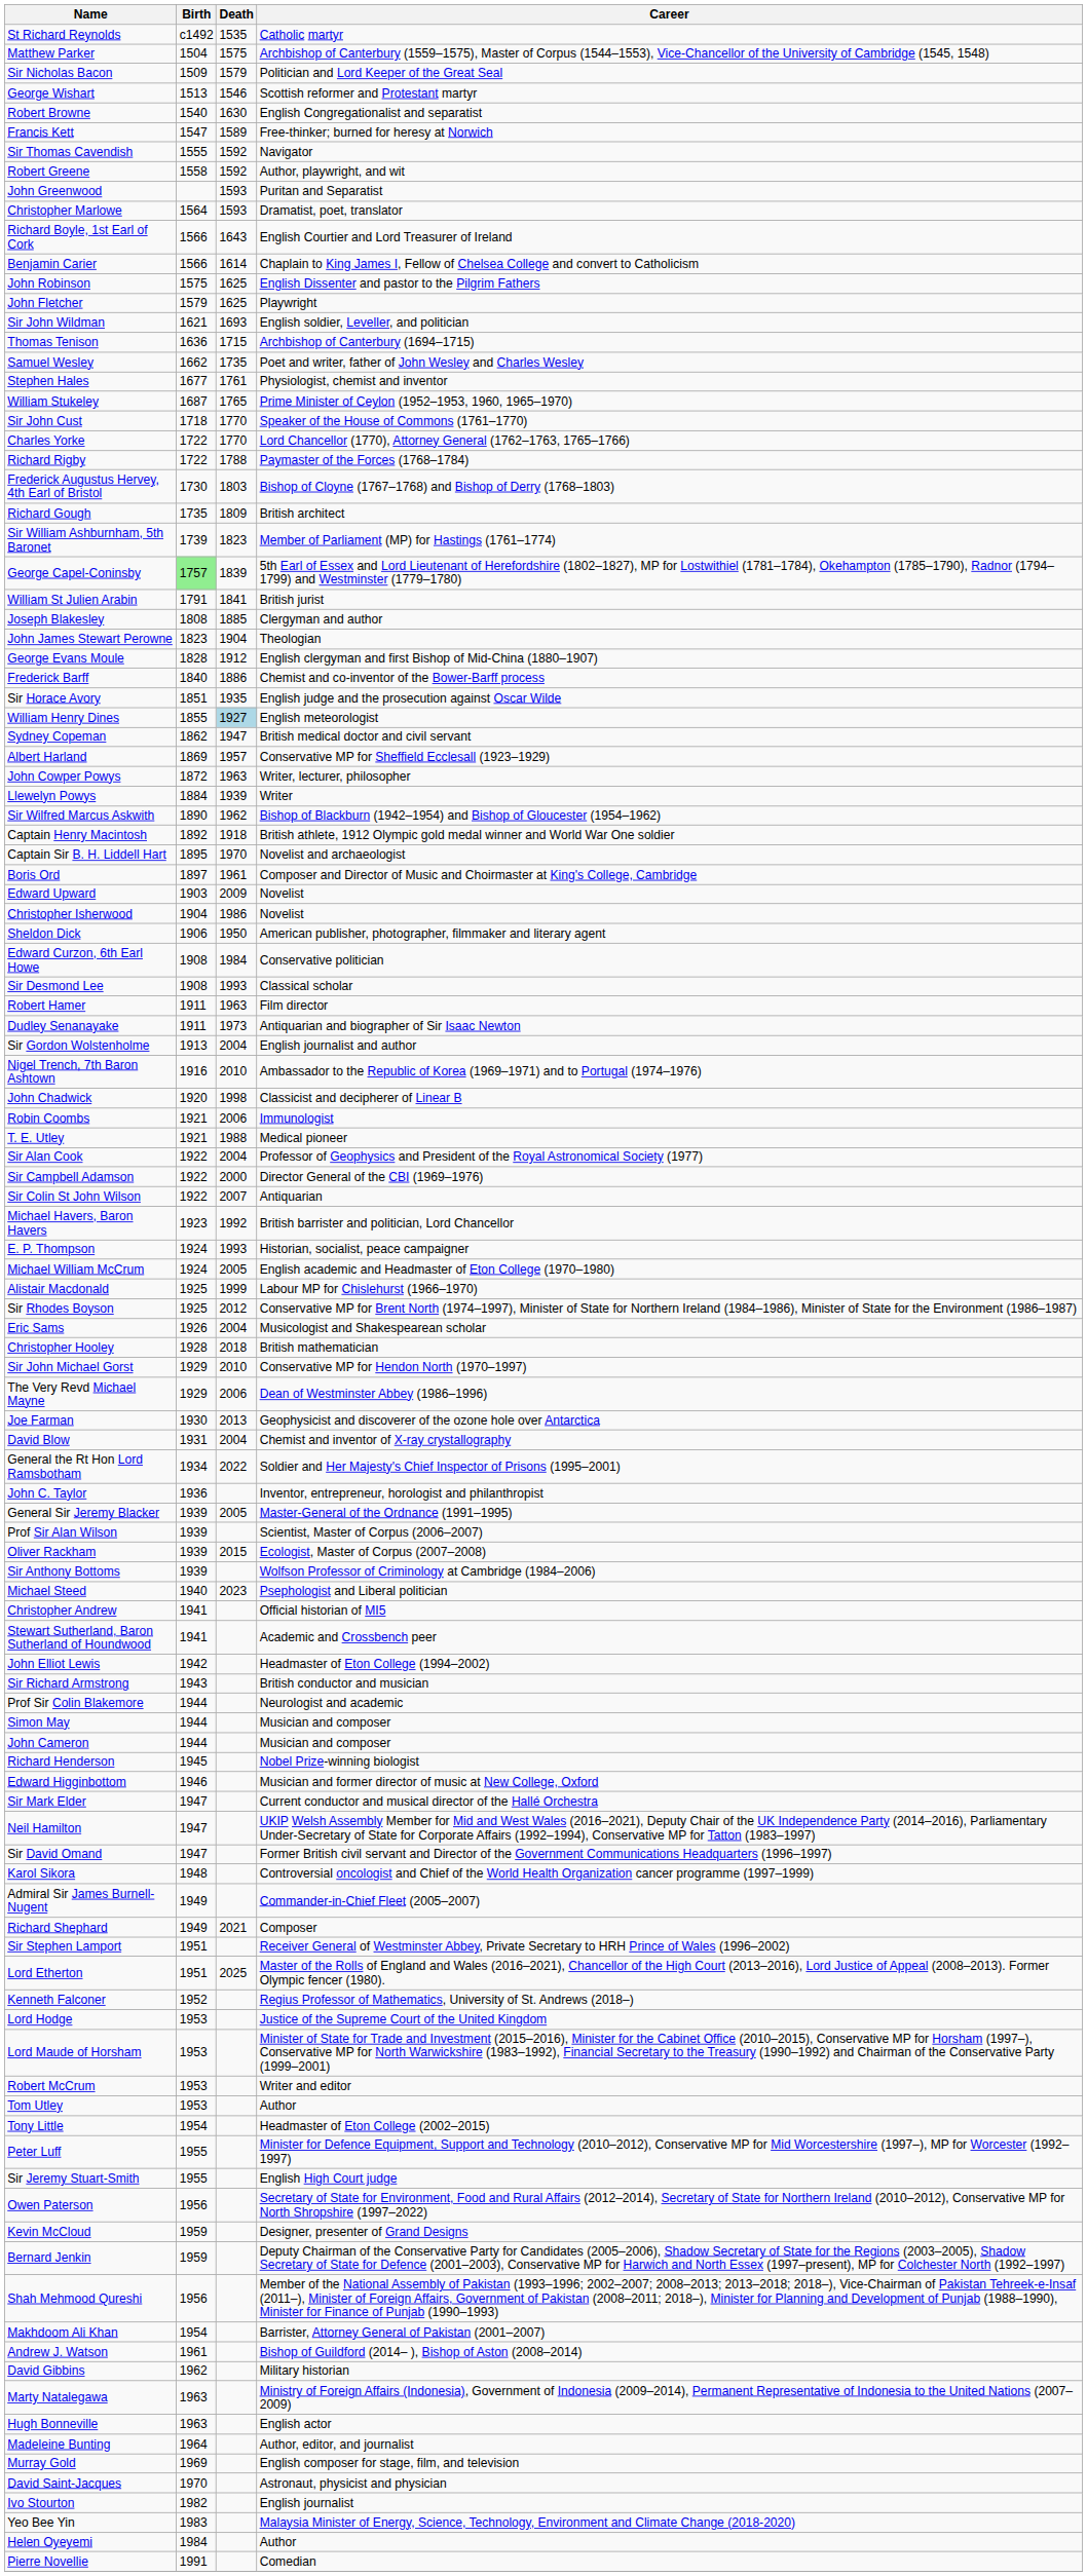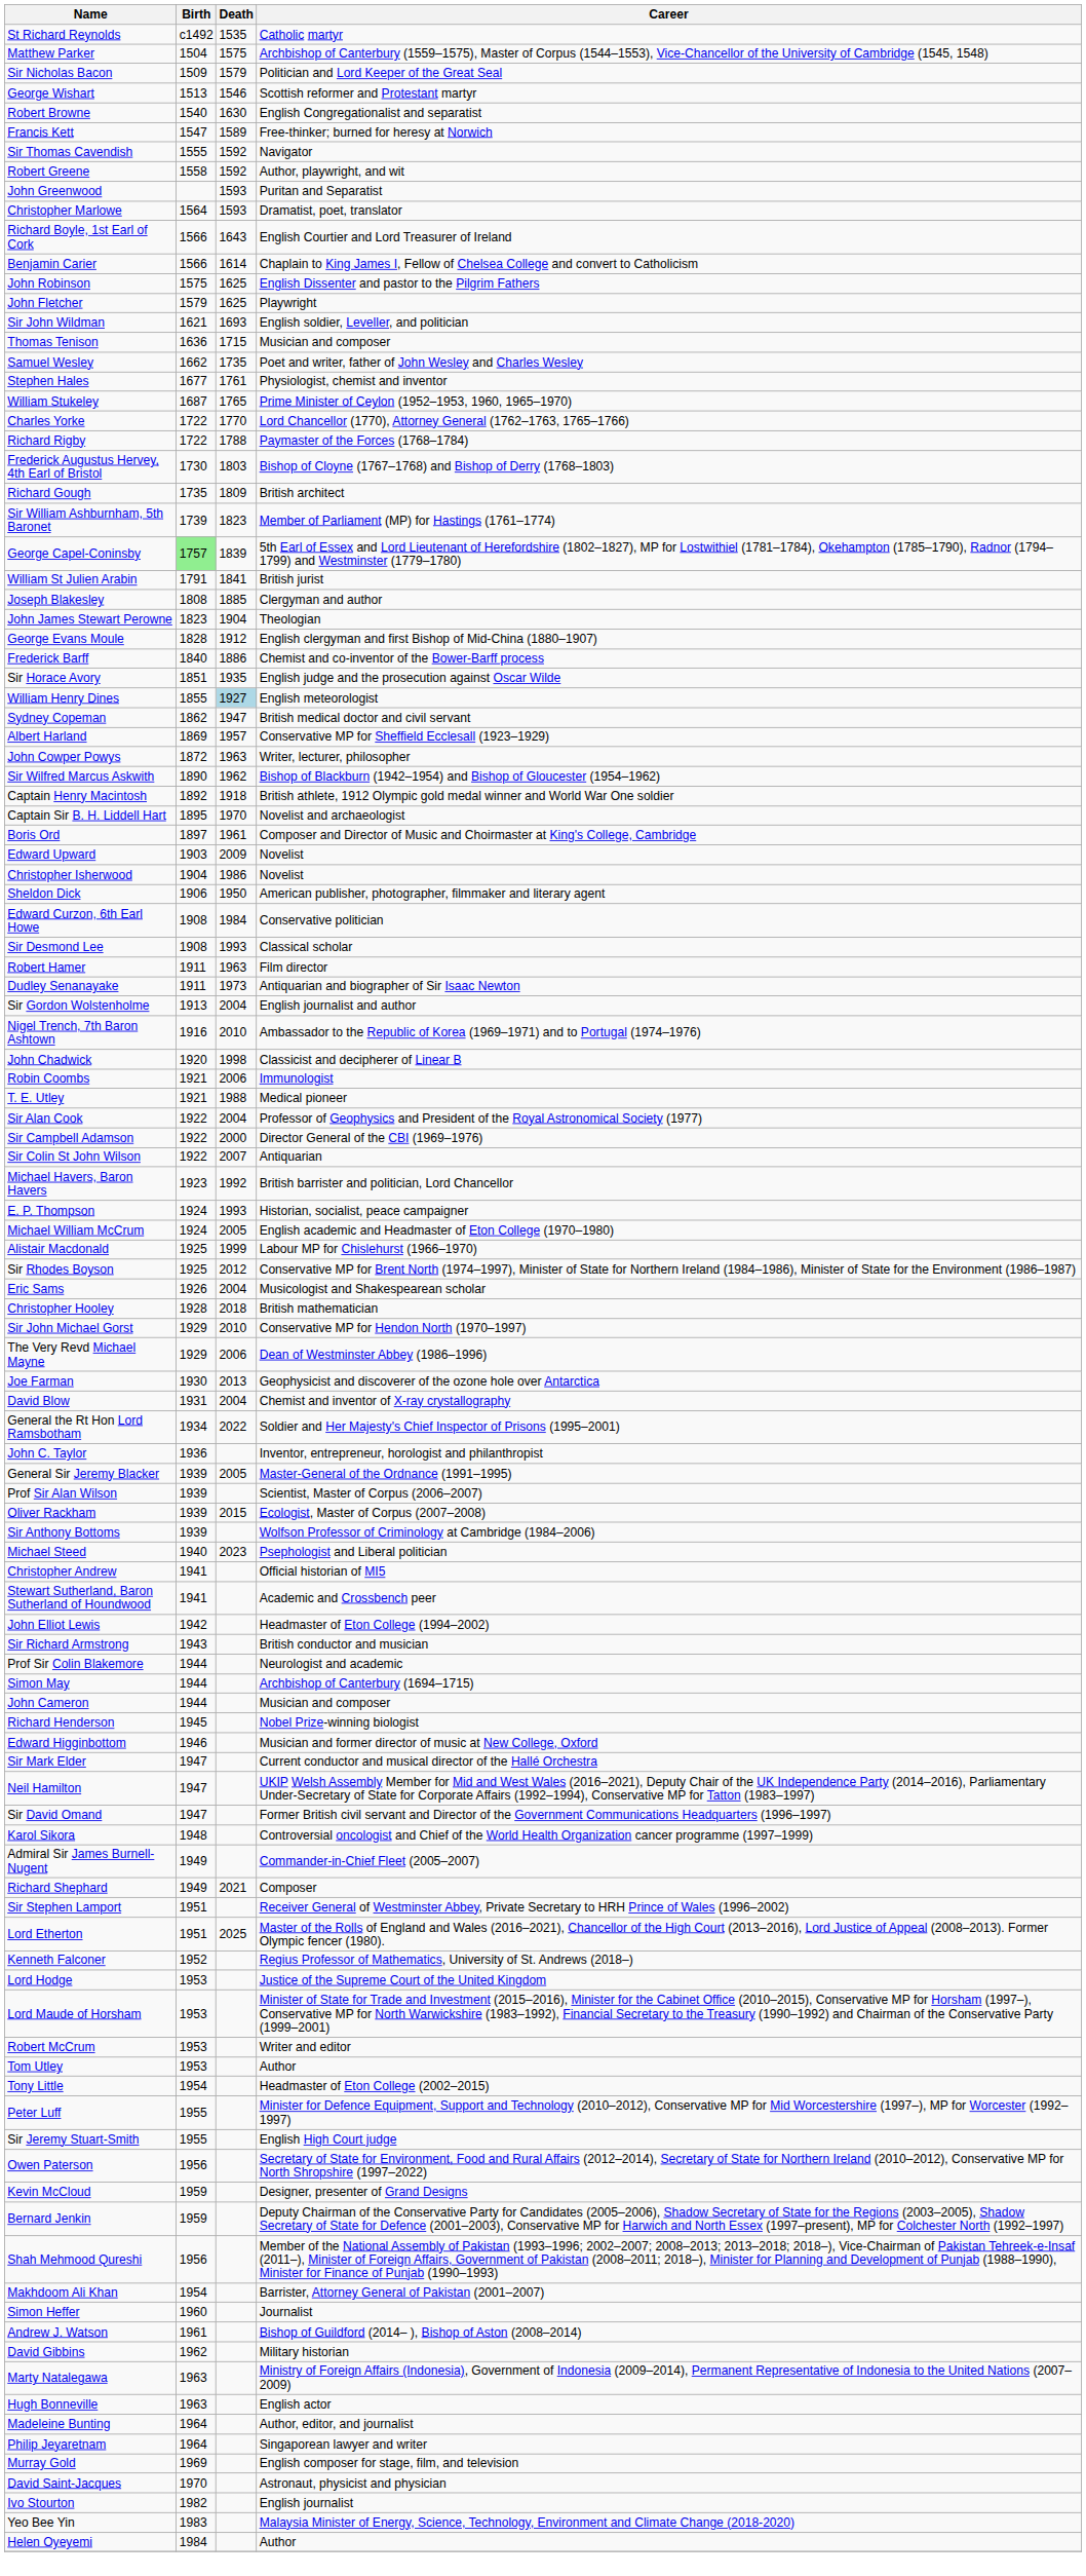Thomas Tenison | Career: Archbishop of Canterbury (1694–1715) -> Musician and composer
- row: Sir John Cust | 1718 | 1770 | Speaker of the House of Commons (1761–1770)
- row: Llewelyn Powys | 1884 | 1939 | Writer
Simon May | Career: Musician and composer -> Archbishop of Canterbury (1694–1715)
+ row: Simon Heffer | 1960 | Journalist
+ row: Philip Jeyaretnam | 1964 | Singaporean lawyer and writer
- row: Pierre Novellie | 1991 | Comedian
